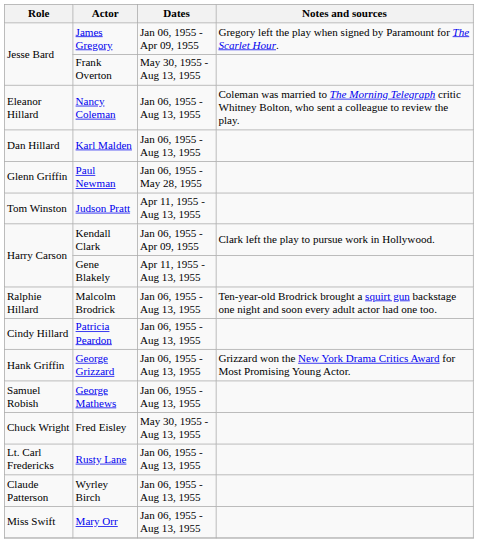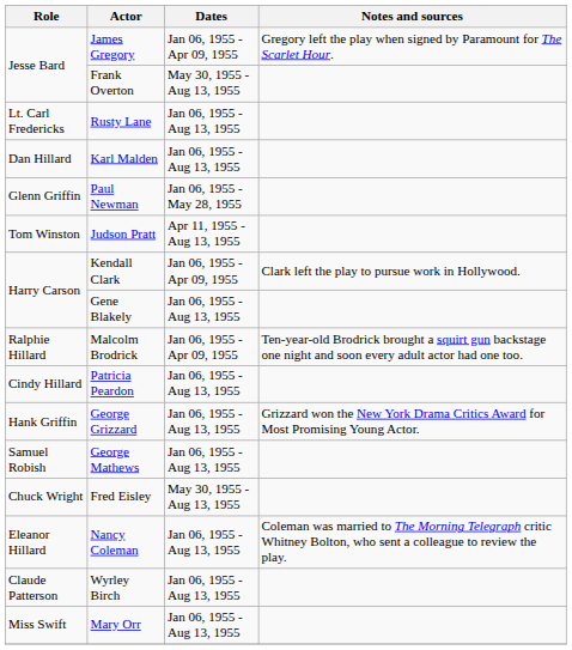rows swapped: Nancy Coleman <-> Rusty Lane
Gene Blakely | Dates: Apr 11, 1955 - Aug 13, 1955 -> Jan 06, 1955 - Aug 13, 1955
Malcolm Brodrick | Dates: Jan 06, 1955 - Aug 13, 1955 -> Jan 06, 1955 - Apr 09, 1955
